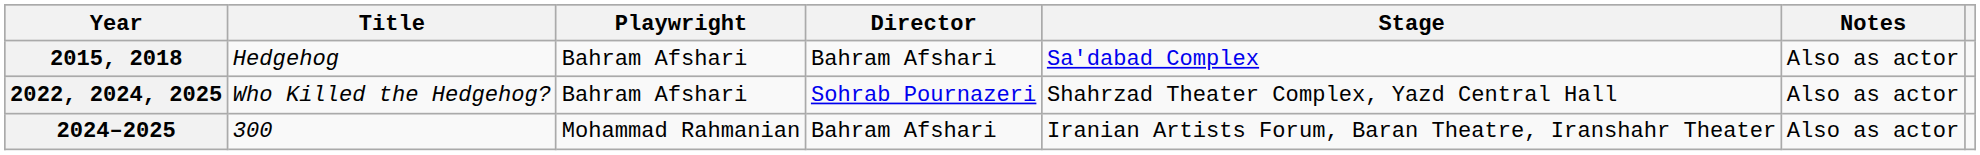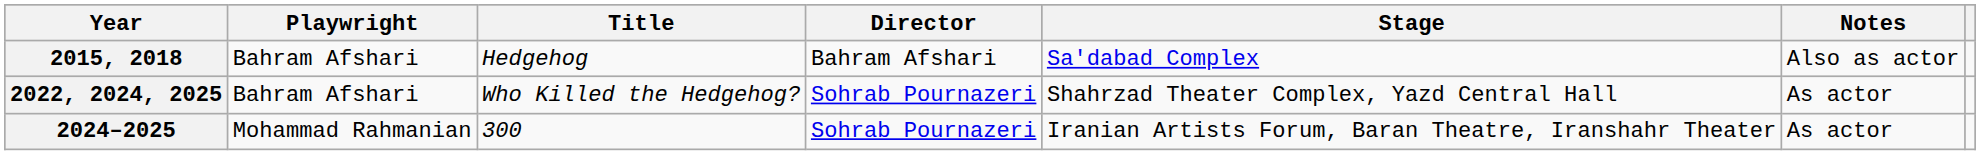columns swapped: Title <-> Playwright
2022, 2024, 2025 | Notes: Also as actor -> As actor
2024–2025 | Director: Bahram Afshari -> Sohrab Pournazeri
2024–2025 | Notes: Also as actor -> As actor
